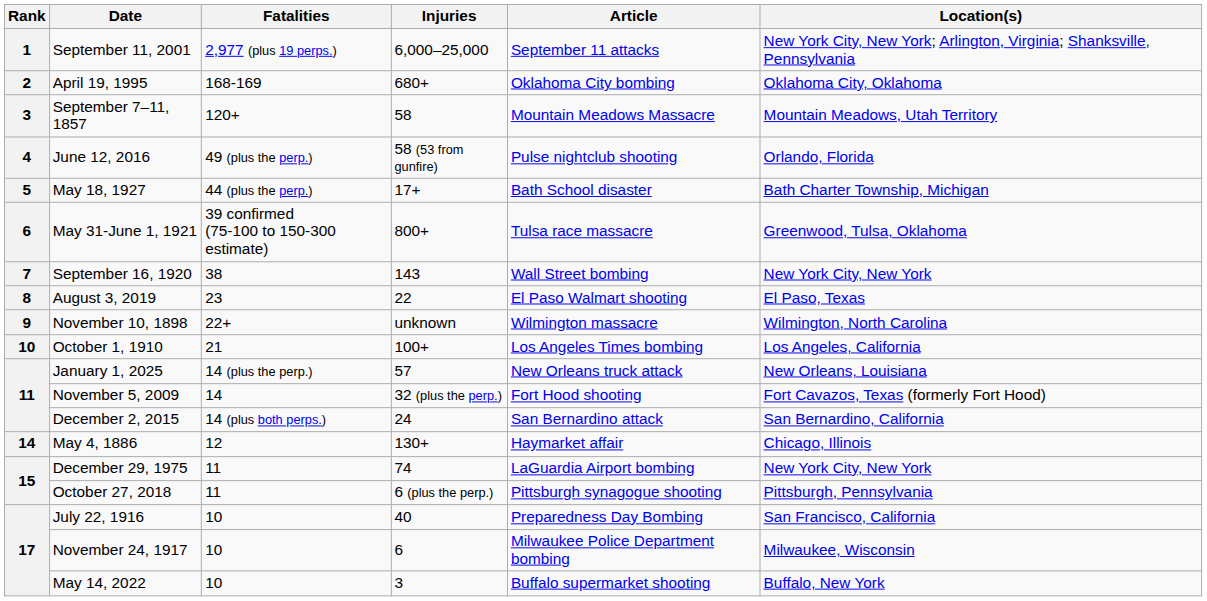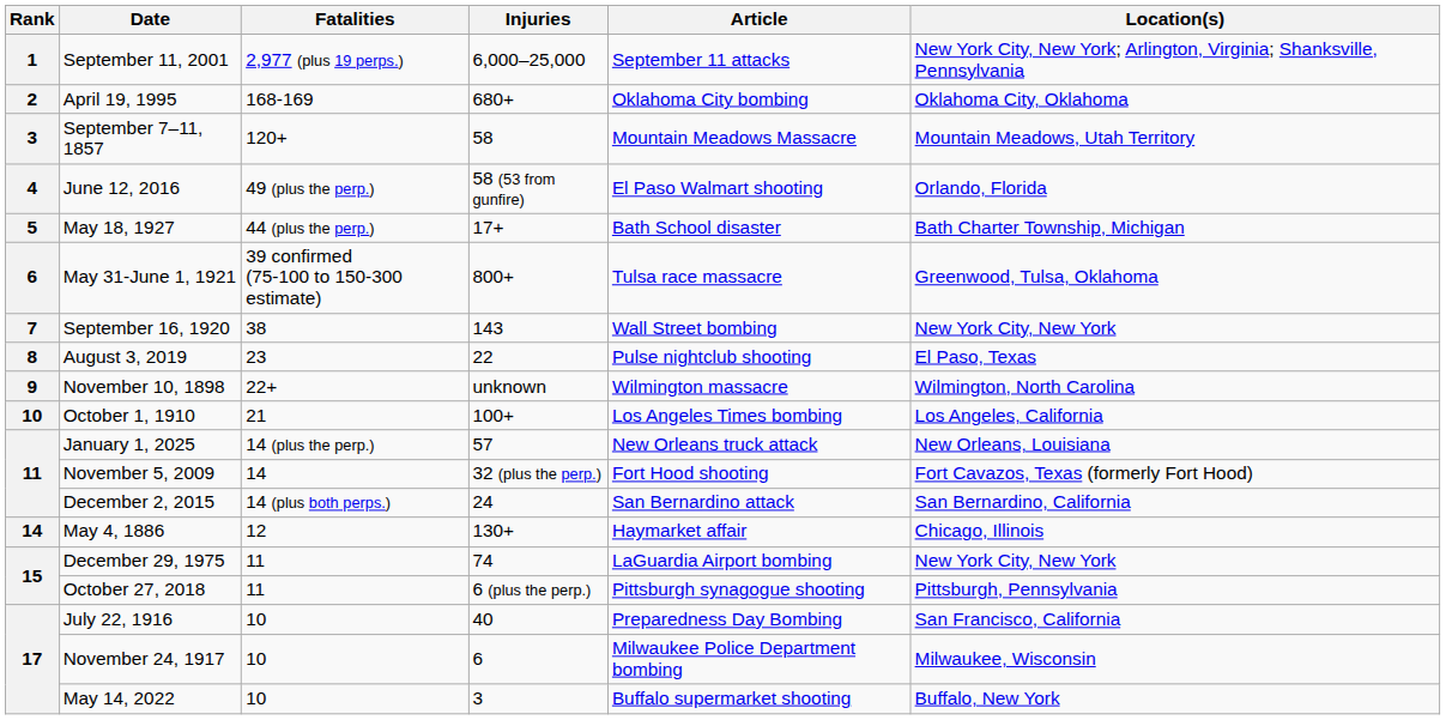June 12, 2016 | Article: Pulse nightclub shooting -> El Paso Walmart shooting
August 3, 2019 | Article: El Paso Walmart shooting -> Pulse nightclub shooting
